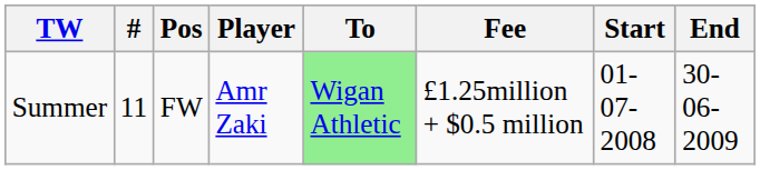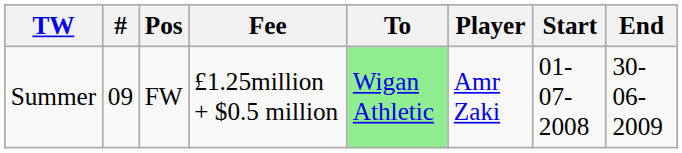columns swapped: Player <-> Fee
Summer | #: 11 -> 09
